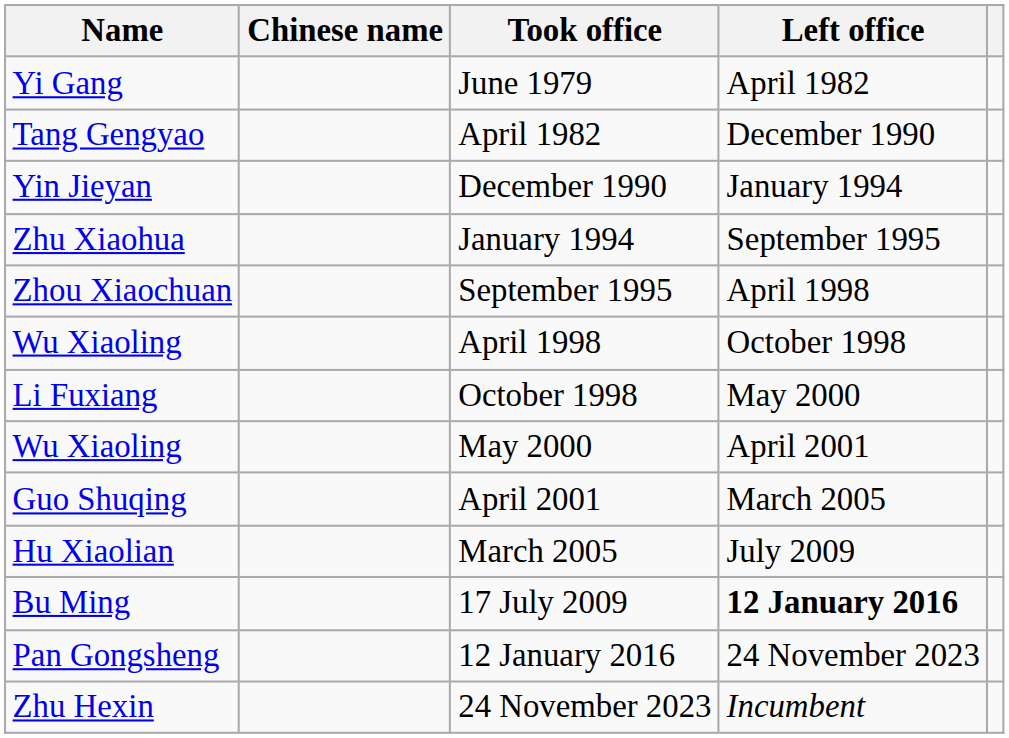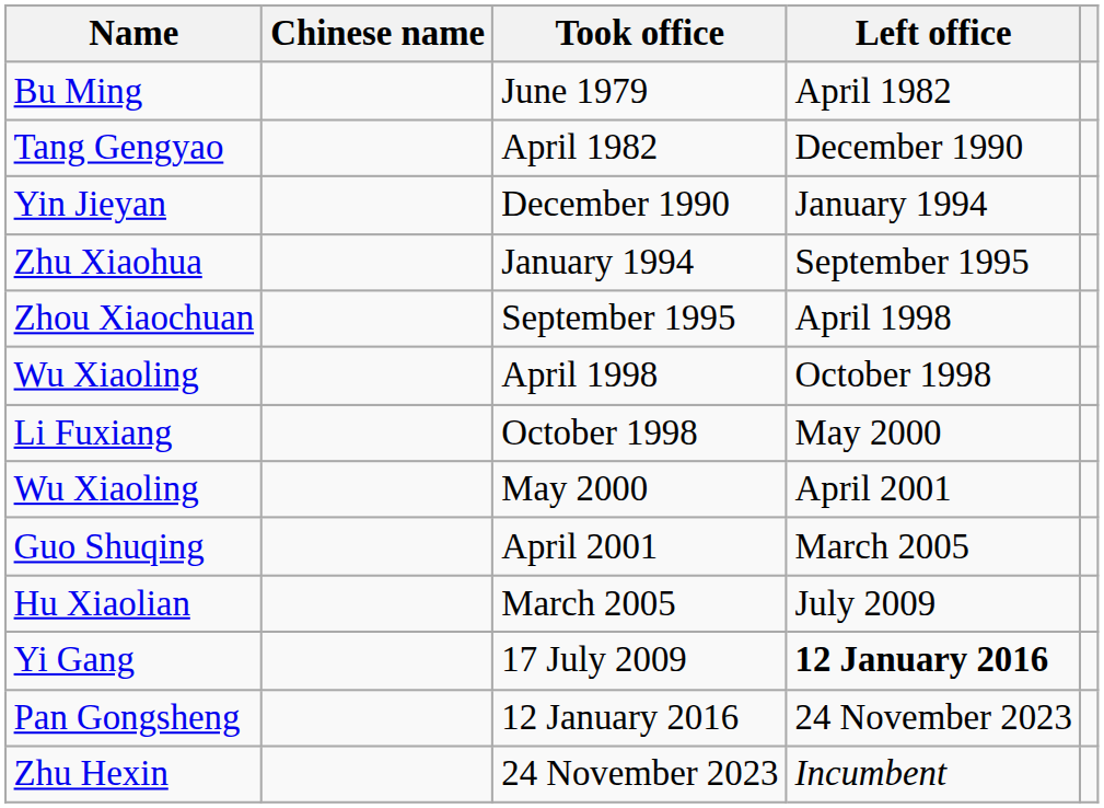June 1979 | Name: Yi Gang -> Bu Ming
17 July 2009 | Name: Bu Ming -> Yi Gang
